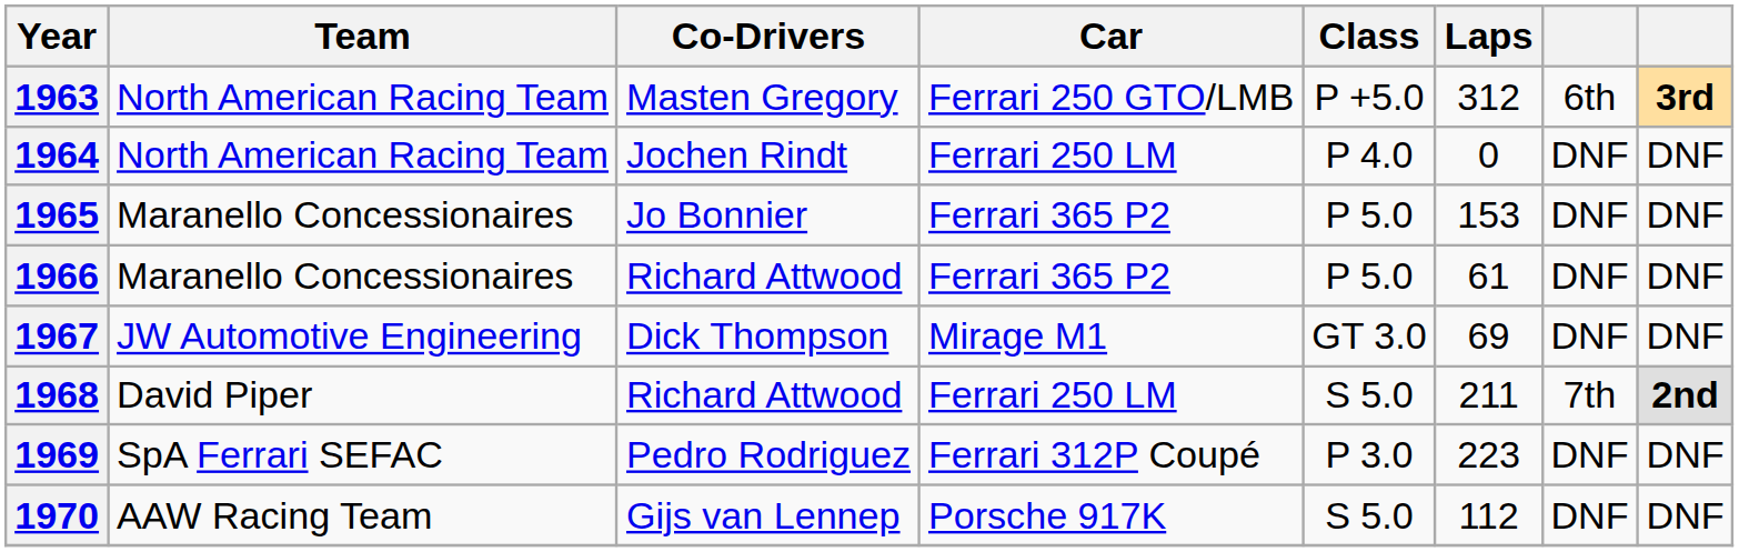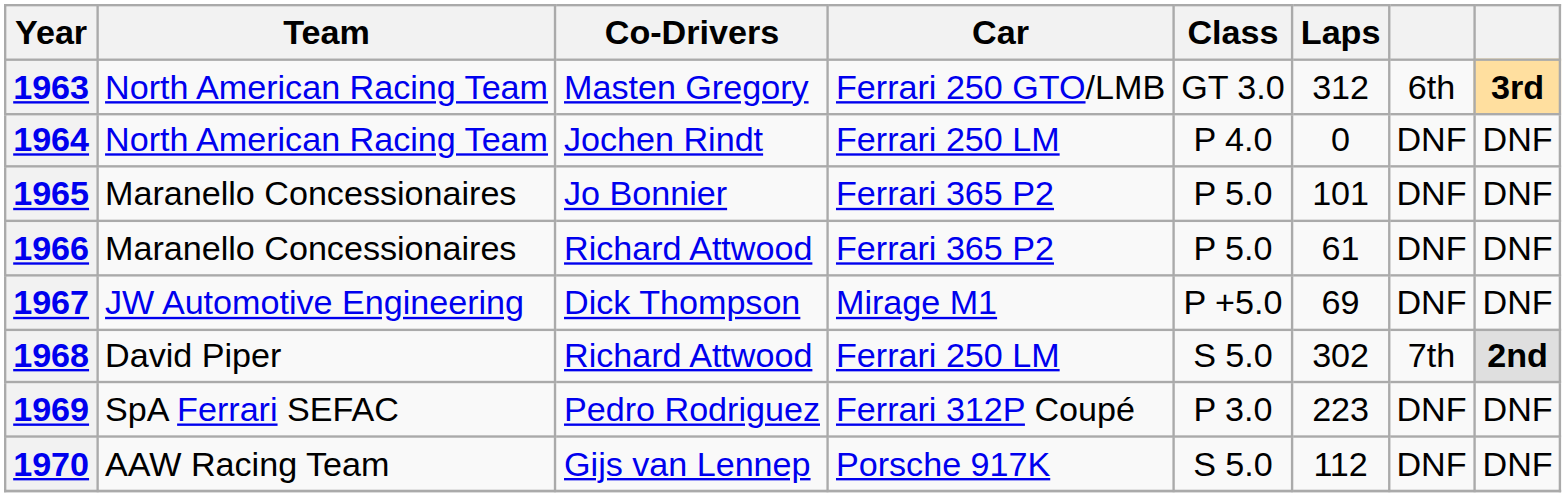1963 | Class: P +5.0 -> GT 3.0
1965 | Laps: 153 -> 101
1967 | Class: GT 3.0 -> P +5.0
1968 | Laps: 211 -> 302
